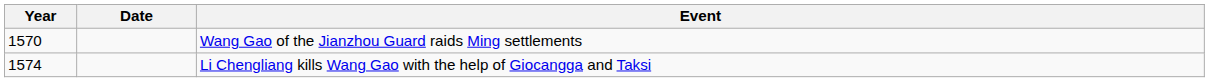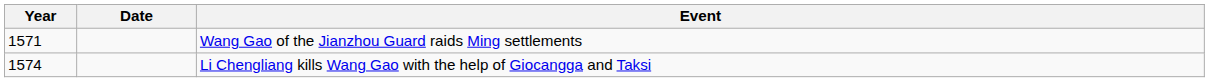Wang Gao of the Jianzhou Guard raids Ming settlements | Year: 1570 -> 1571
